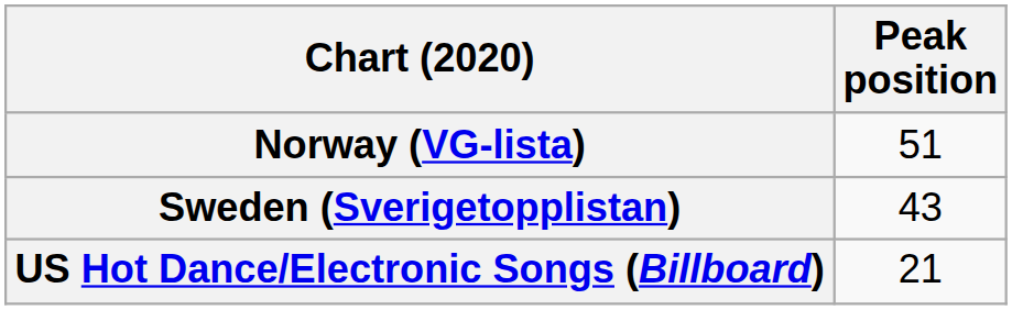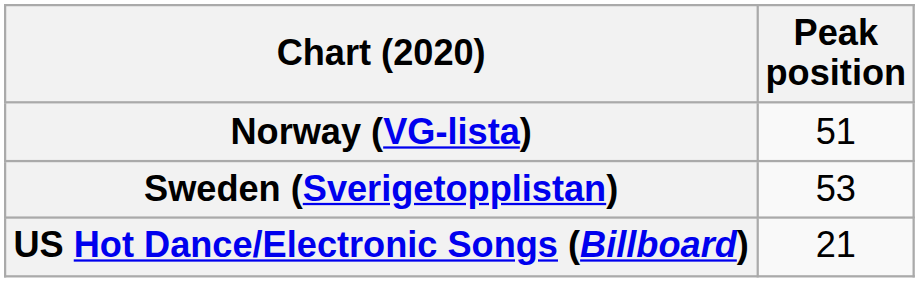Sweden (Sverigetopplistan) | Peak position: 43 -> 53
